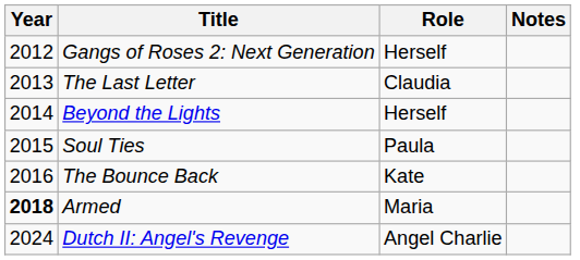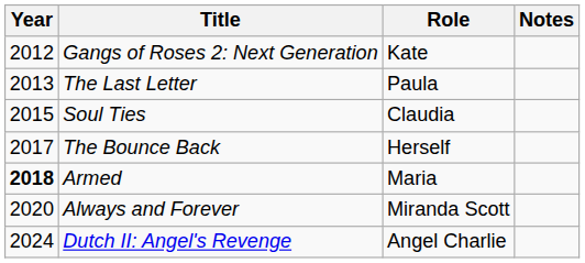Gangs of Roses 2: Next Generation | Role: Herself -> Kate
The Last Letter | Role: Claudia -> Paula
- row: 2014 | Beyond the Lights | Herself
Soul Ties | Role: Paula -> Claudia
The Bounce Back | Year: 2016 -> 2017
The Bounce Back | Role: Kate -> Herself
+ row: 2020 | Always and Forever | Miranda Scott
